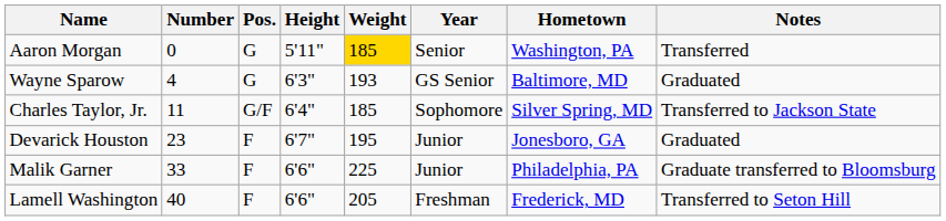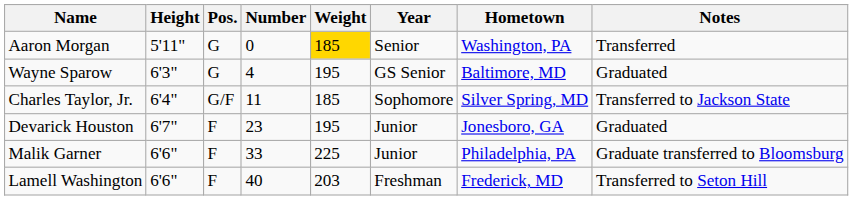columns swapped: Number <-> Height
Wayne Sparow | Weight: 193 -> 195
Lamell Washington | Weight: 205 -> 203
